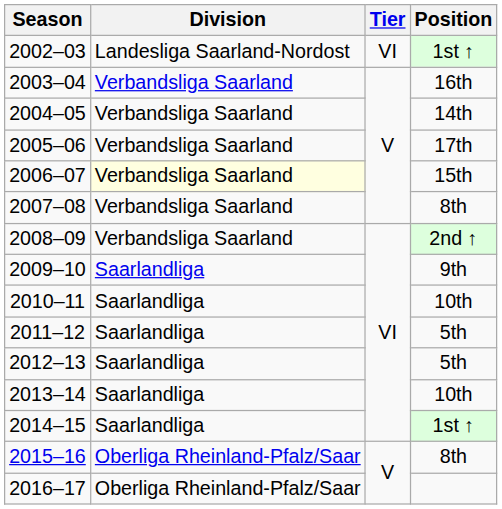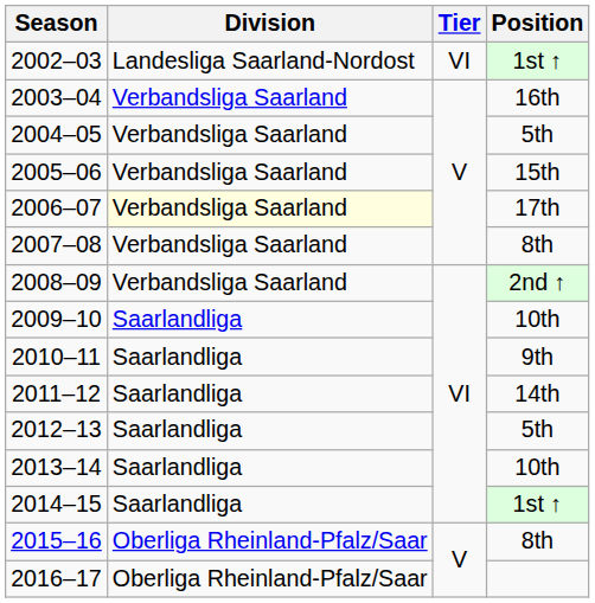2004–05 | Position: 14th -> 5th
2005–06 | Position: 17th -> 15th
2006–07 | Position: 15th -> 17th
2009–10 | Position: 9th -> 10th
2010–11 | Position: 10th -> 9th
2011–12 | Position: 5th -> 14th
